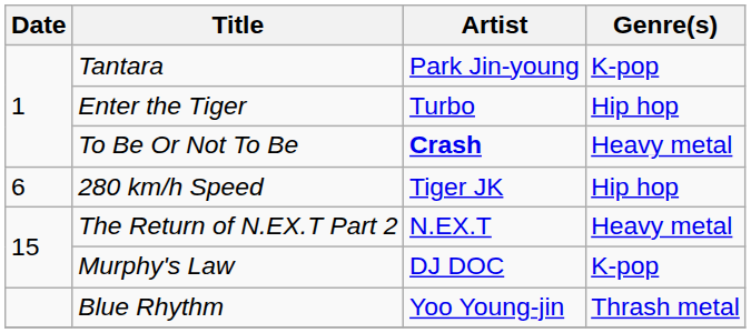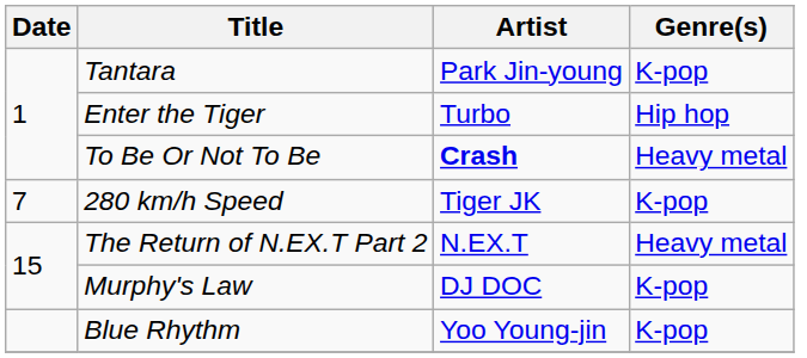280 km/h Speed | Date: 6 -> 7
280 km/h Speed | Genre(s): Hip hop -> K-pop
Blue Rhythm | Genre(s): Thrash metal -> K-pop
